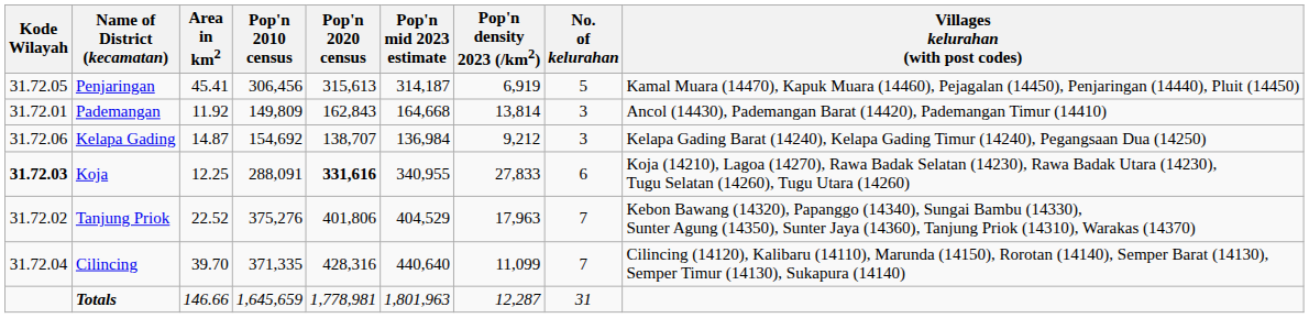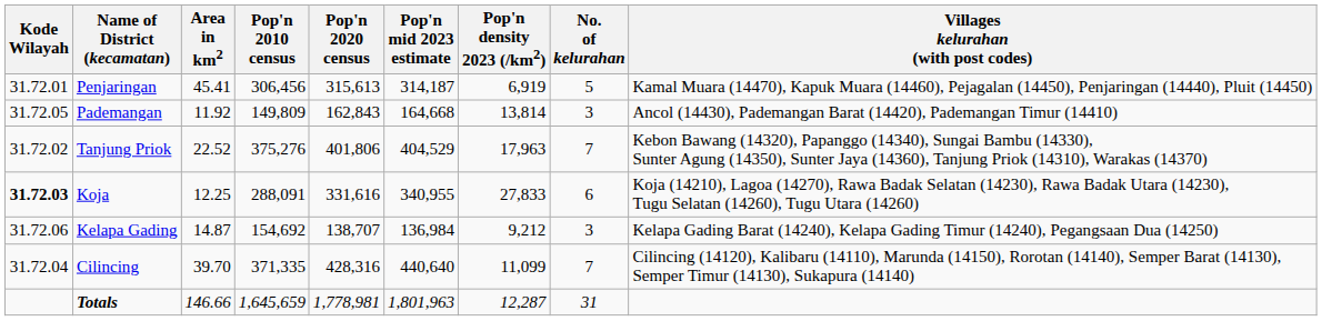Penjaringan | Kode Wilayah: 31.72.05 -> 31.72.01
Pademangan | Kode Wilayah: 31.72.01 -> 31.72.05
rows swapped: Tanjung Priok <-> Kelapa Gading
Koja | Pop'n 2020 census: bold -> normal
